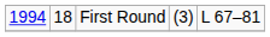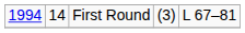First Round | column 2: 18 -> 14
